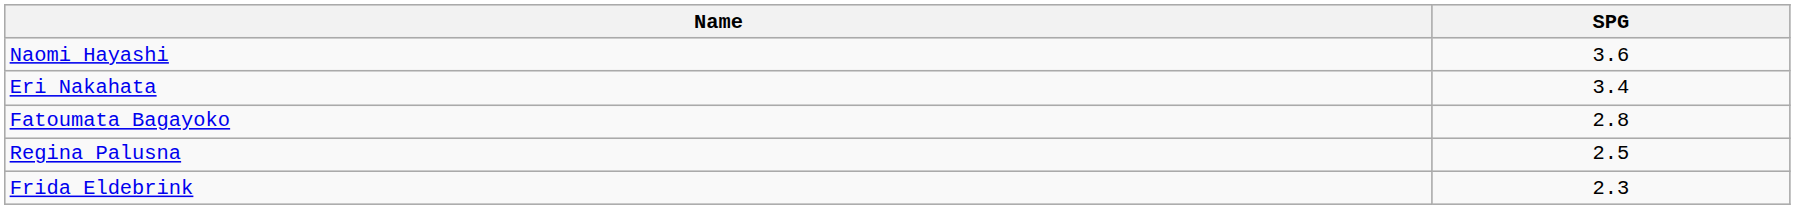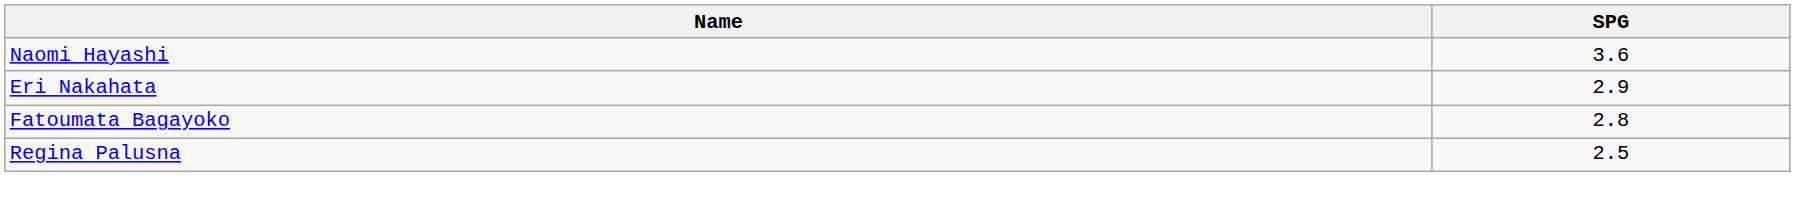Eri Nakahata | SPG: 3.4 -> 2.9
- row: Frida Eldebrink | 2.3
